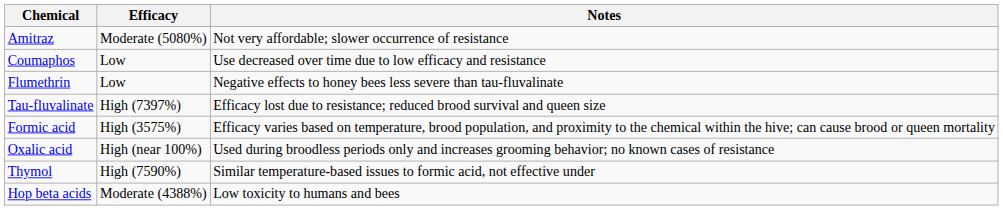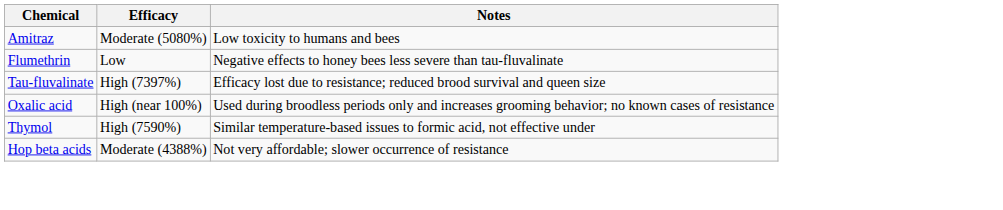Amitraz | Notes: Not very affordable; slower occurrence of resistance -> Low toxicity to humans and bees
- row: Coumaphos | Low | Use decreased over time due to low efficacy and resistance
- row: Formic acid | High (3575%) | Efficacy varies based on temperature, brood population, and proximity to the chemical within the hive; can cause brood or queen mortality
Hop beta acids | Notes: Low toxicity to humans and bees -> Not very affordable; slower occurrence of resistance
